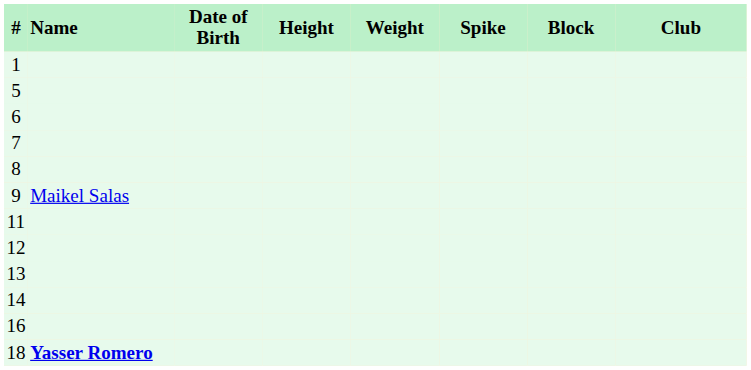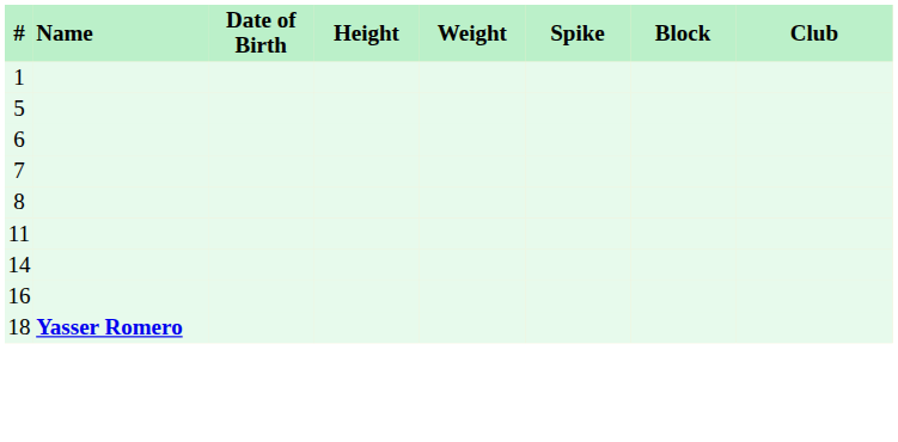- row: 9 | Maikel Salas
- row: 12
- row: 13
